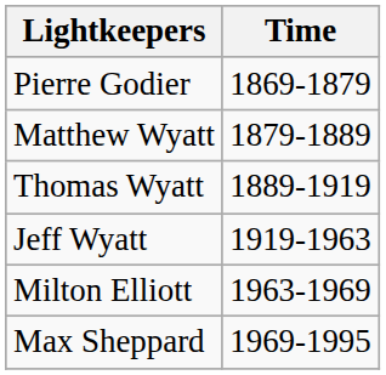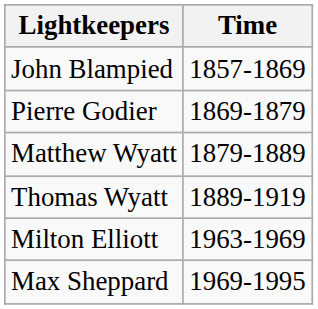+ row: John Blampied | 1857-1869
- row: Jeff Wyatt | 1919-1963
